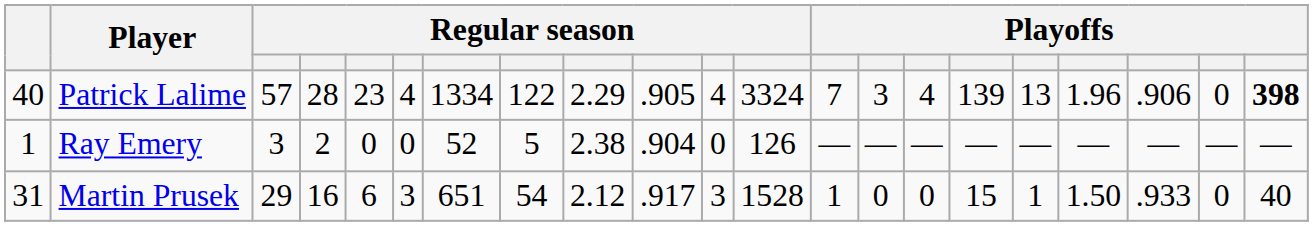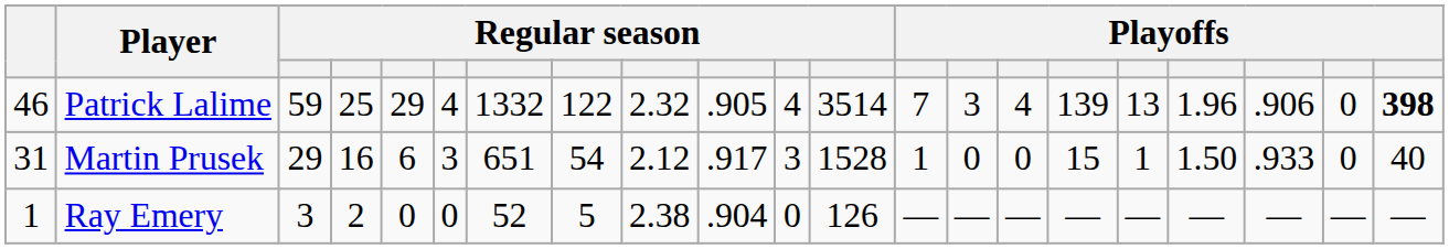Patrick Lalime | column 1: 40 -> 46
Patrick Lalime | column 3: 57 -> 59
Patrick Lalime | column 4: 28 -> 25
Patrick Lalime | column 5: 23 -> 29
Patrick Lalime | column 7: 1334 -> 1332
Patrick Lalime | column 9: 2.29 -> 2.32
Patrick Lalime | column 12: 3324 -> 3514
rows swapped: Martin Prusek <-> Ray Emery
